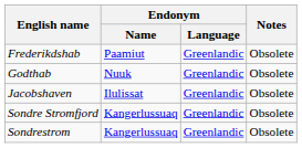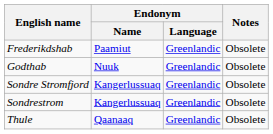- row: Jacobshaven | Ilulissat | Greenlandic | Obsolete
+ row: Thule | Qaanaaq | Greenlandic | Obsolete
